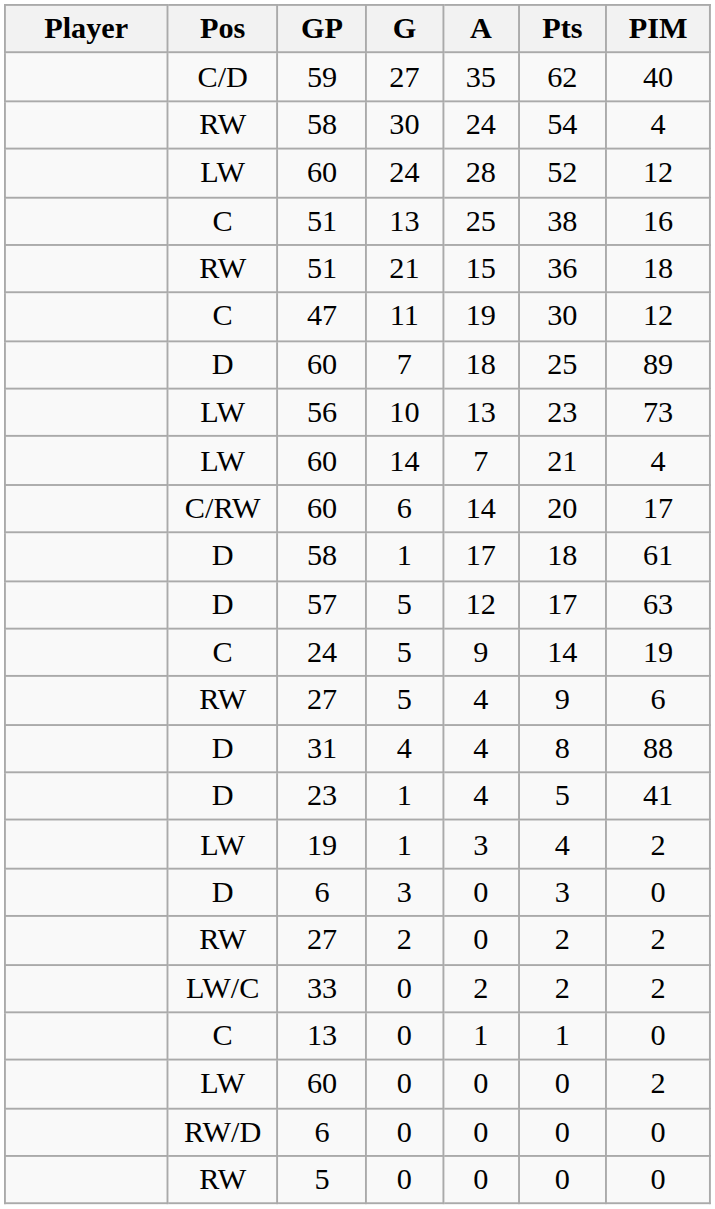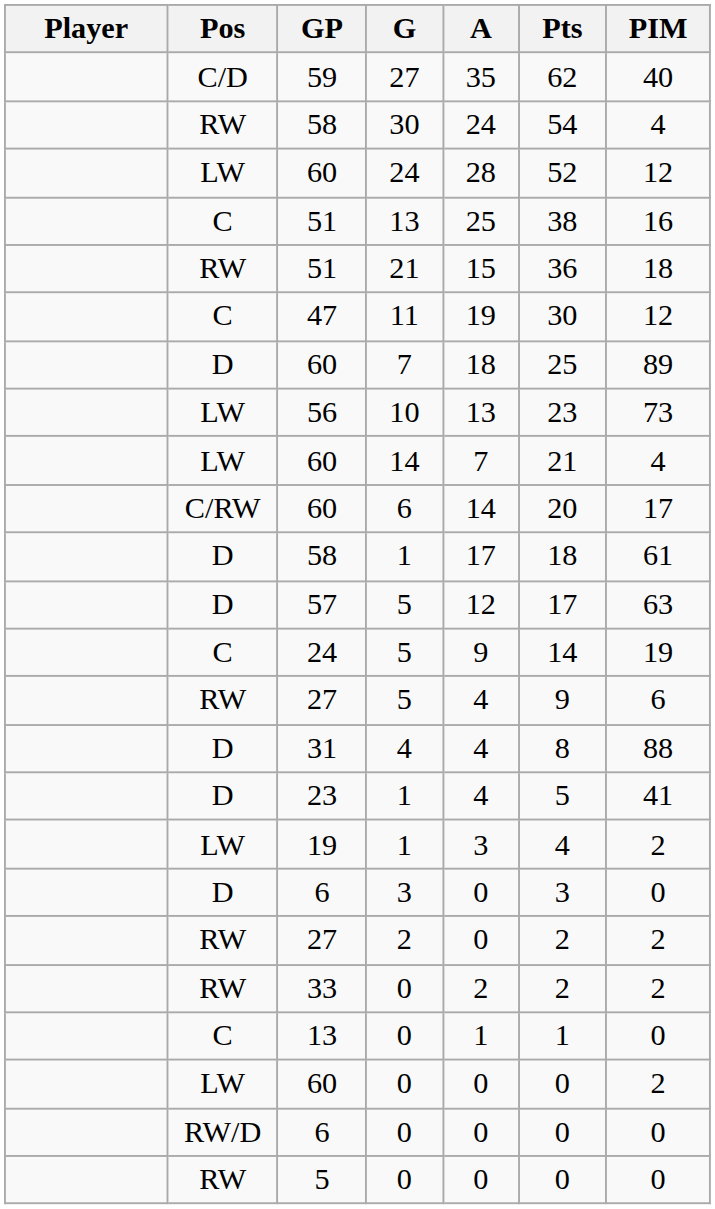33 | Pos: LW/C -> RW
